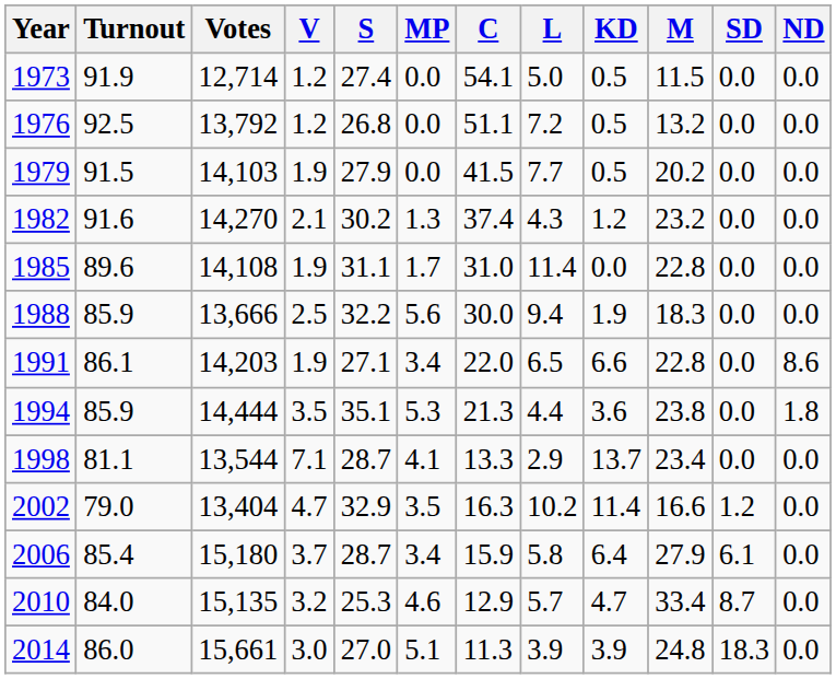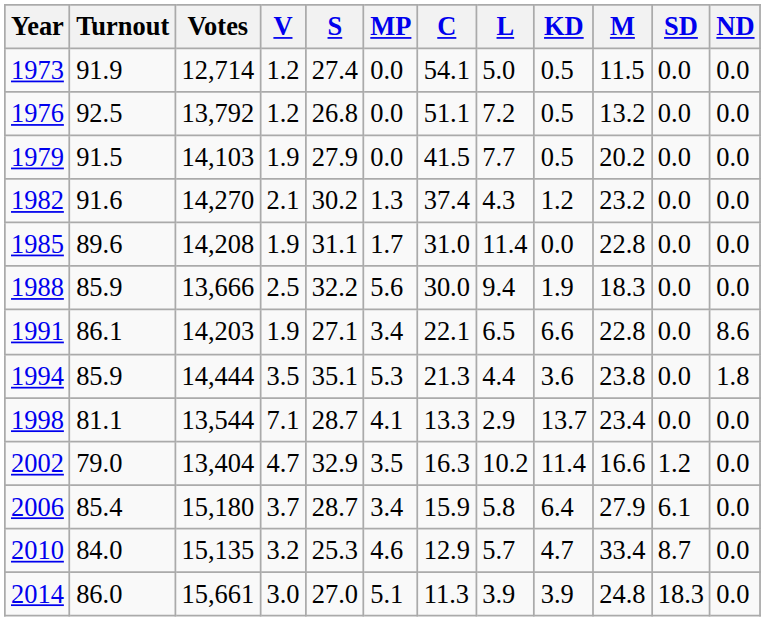1985 | Votes: 14,108 -> 14,208
1991 | C: 22.0 -> 22.1
